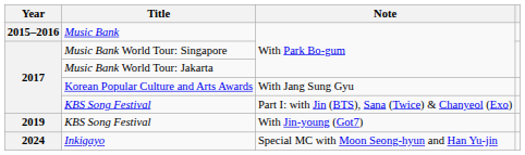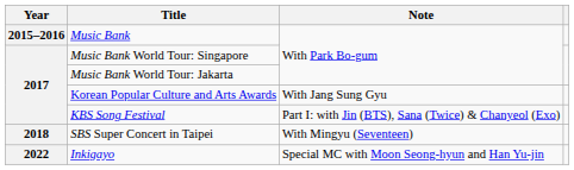+ row: 2018 | SBS Super Concert in Taipei | With Mingyu (Seventeen)
- row: 2019 | KBS Song Festival | With Jin-young (Got7)
Inkigayo | Year: 2024 -> 2022
